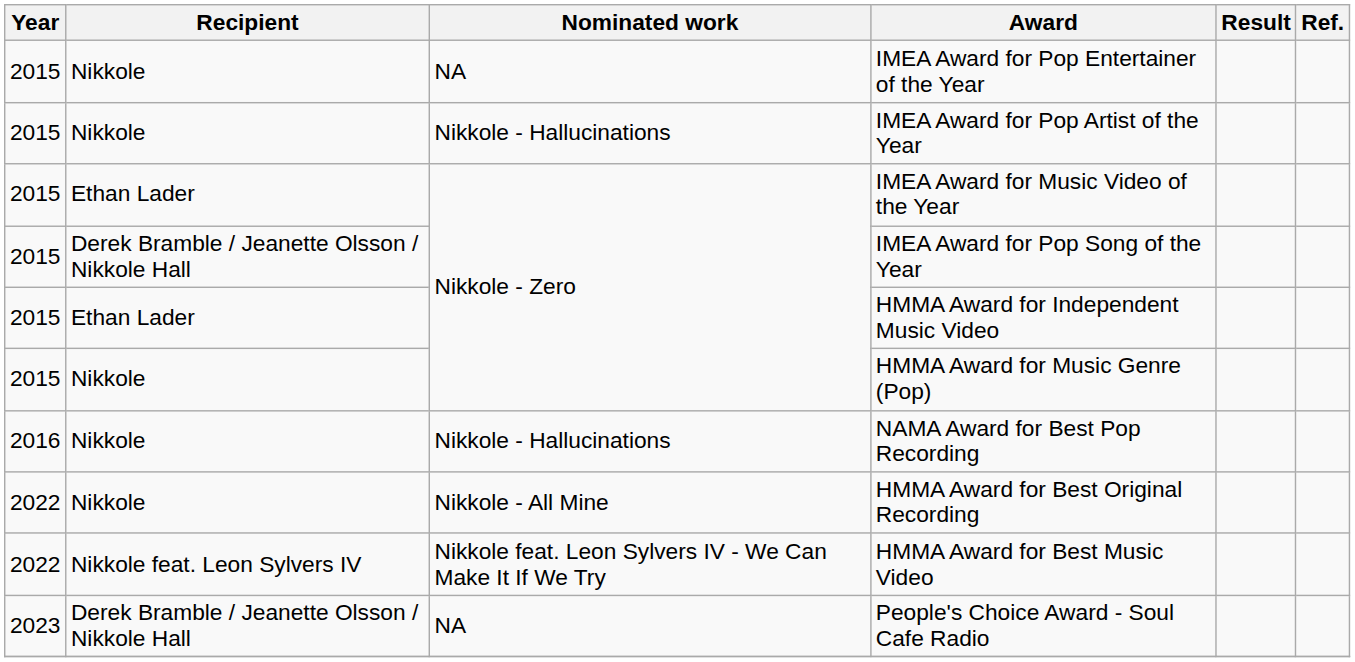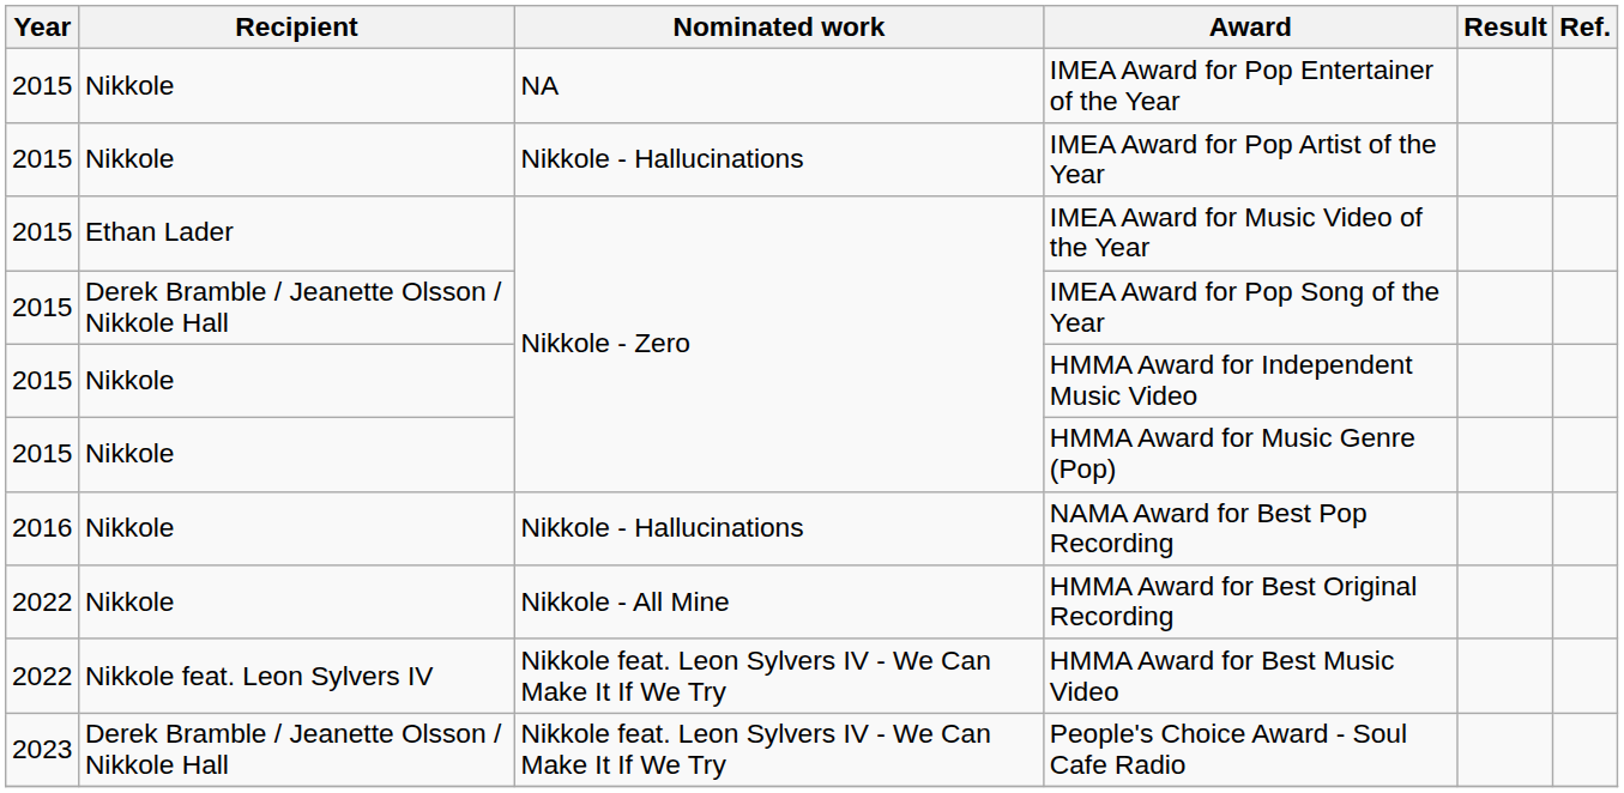HMMA Award for Independent Music Video | Recipient: Ethan Lader -> Nikkole
People's Choice Award - Soul Cafe Radio | Nominated work: NA -> Nikkole feat. Leon Sylvers IV - We Can Make It If We Try
